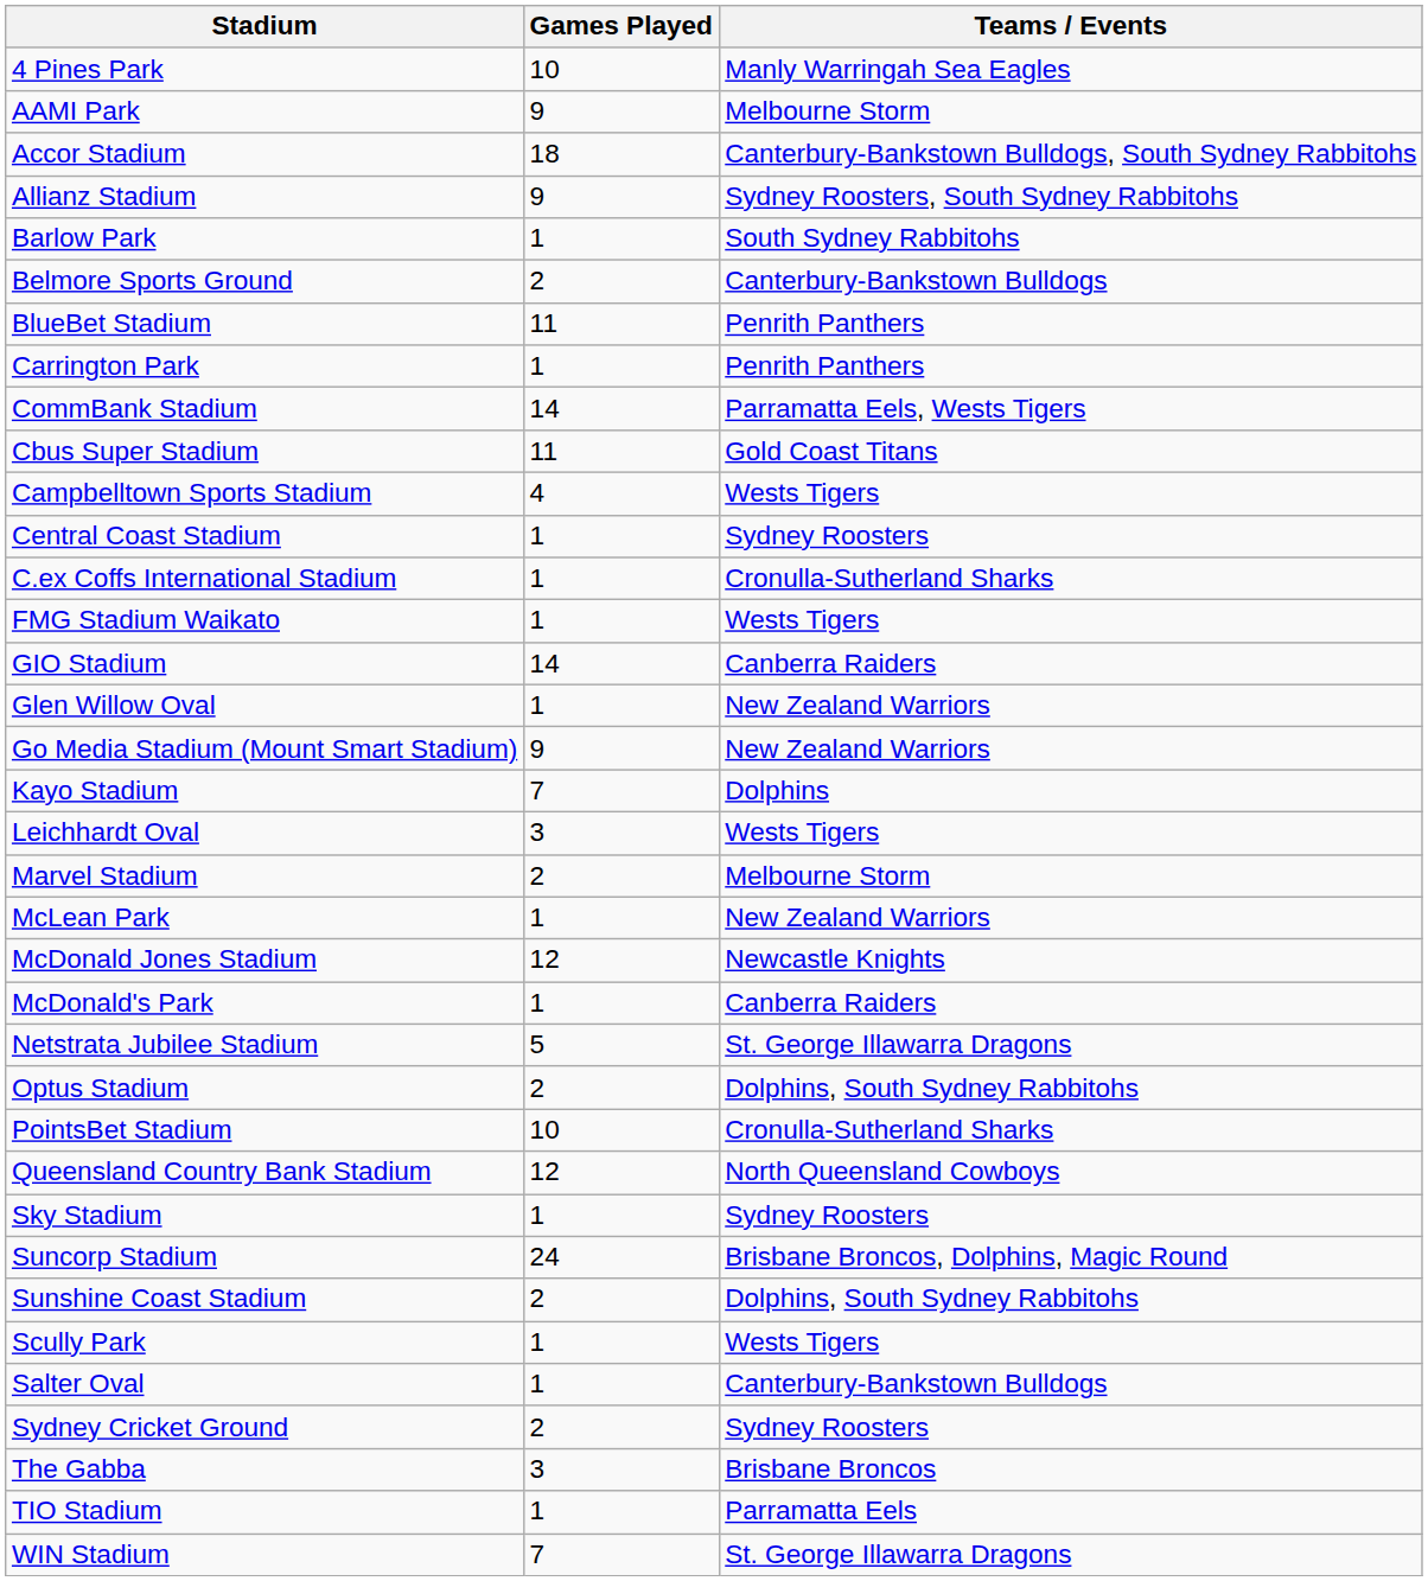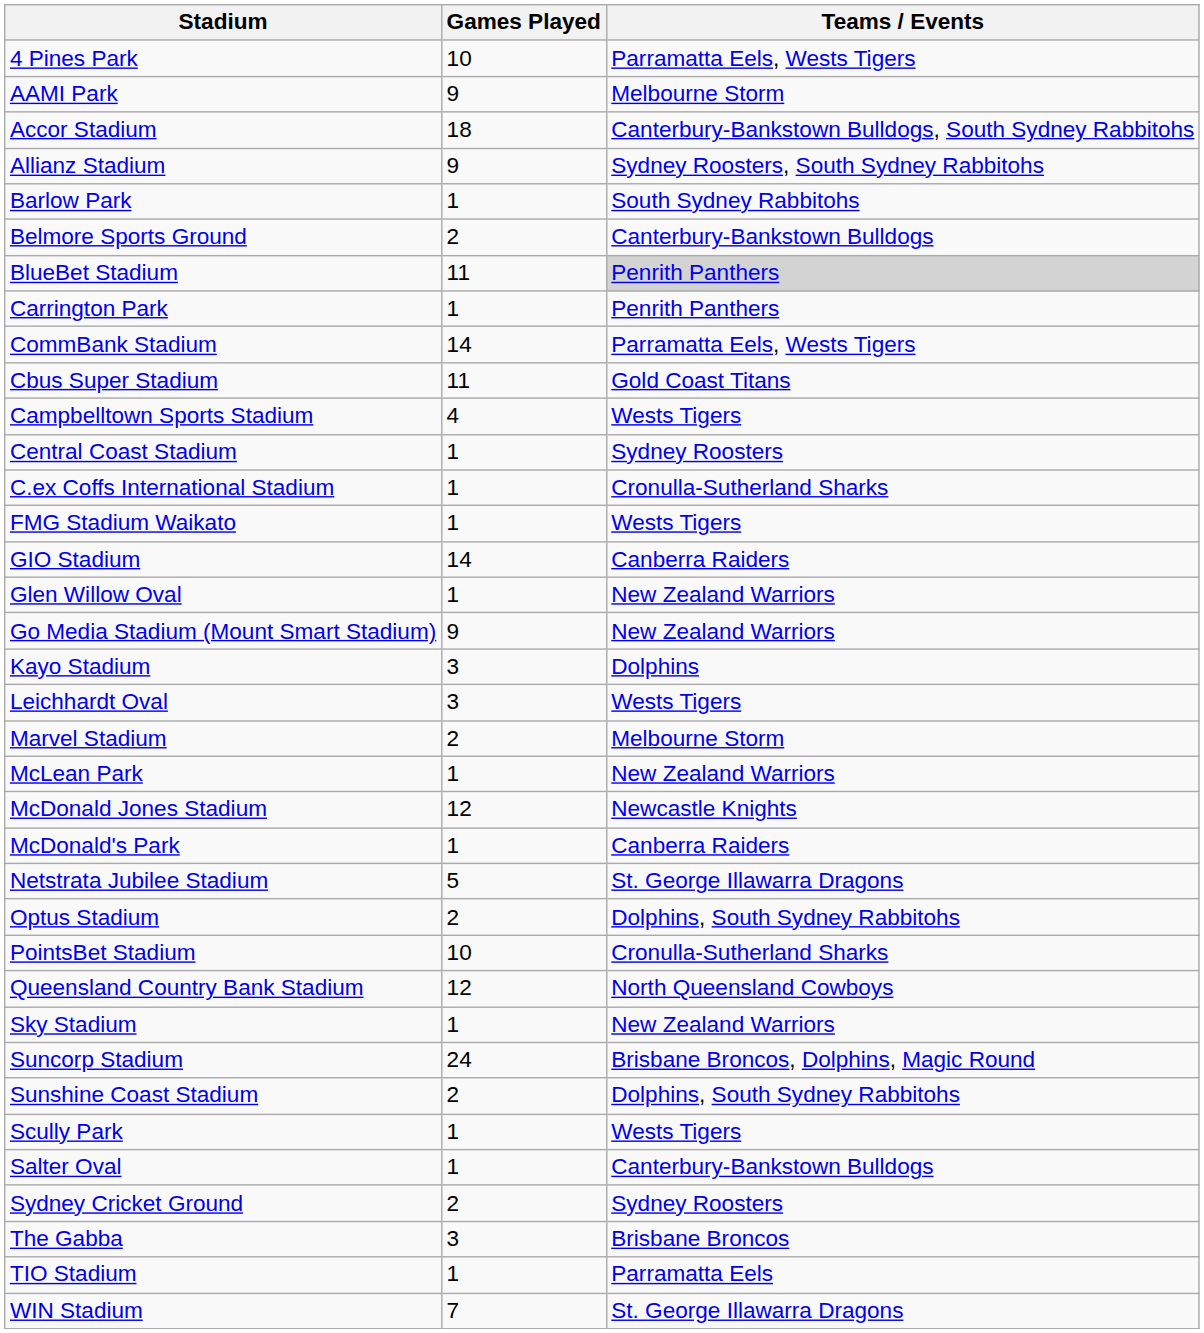4 Pines Park | Teams / Events: Manly Warringah Sea Eagles -> Parramatta Eels, Wests Tigers
BlueBet Stadium | Teams / Events: no background -> lightgrey background
Kayo Stadium | Games Played: 7 -> 3
Sky Stadium | Teams / Events: Sydney Roosters -> New Zealand Warriors
